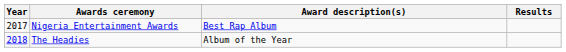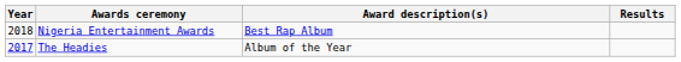Nigeria Entertainment Awards | Year: 2017 -> 2018
The Headies | Year: 2018 -> 2017
